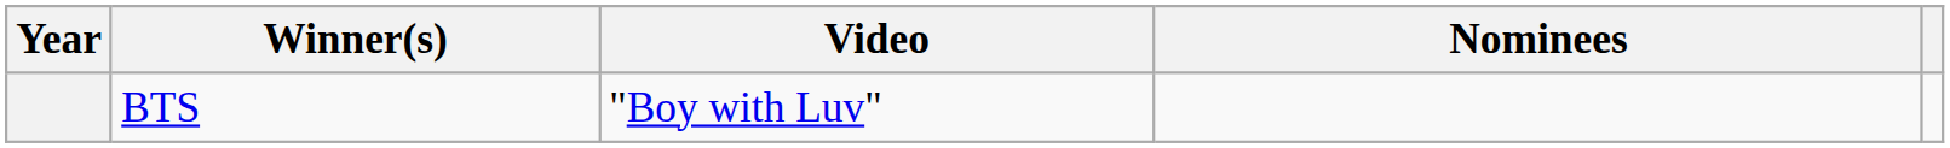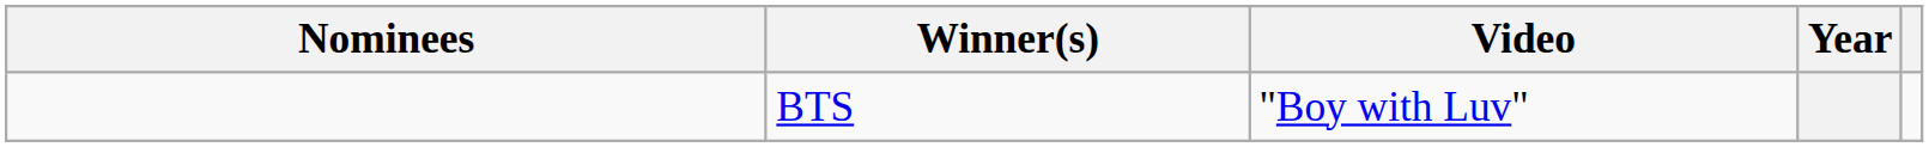columns swapped: Year <-> Nominees
